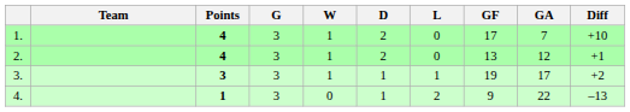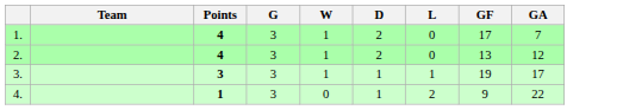- column: Diff | +10 | +1 | +2 | –13
